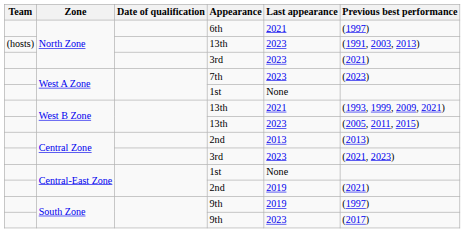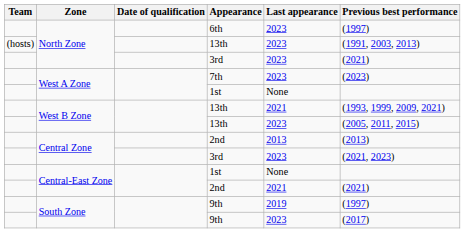6th | Last appearance: 2021 -> 2023
Central-East Zone / 2nd | Last appearance: 2019 -> 2021
